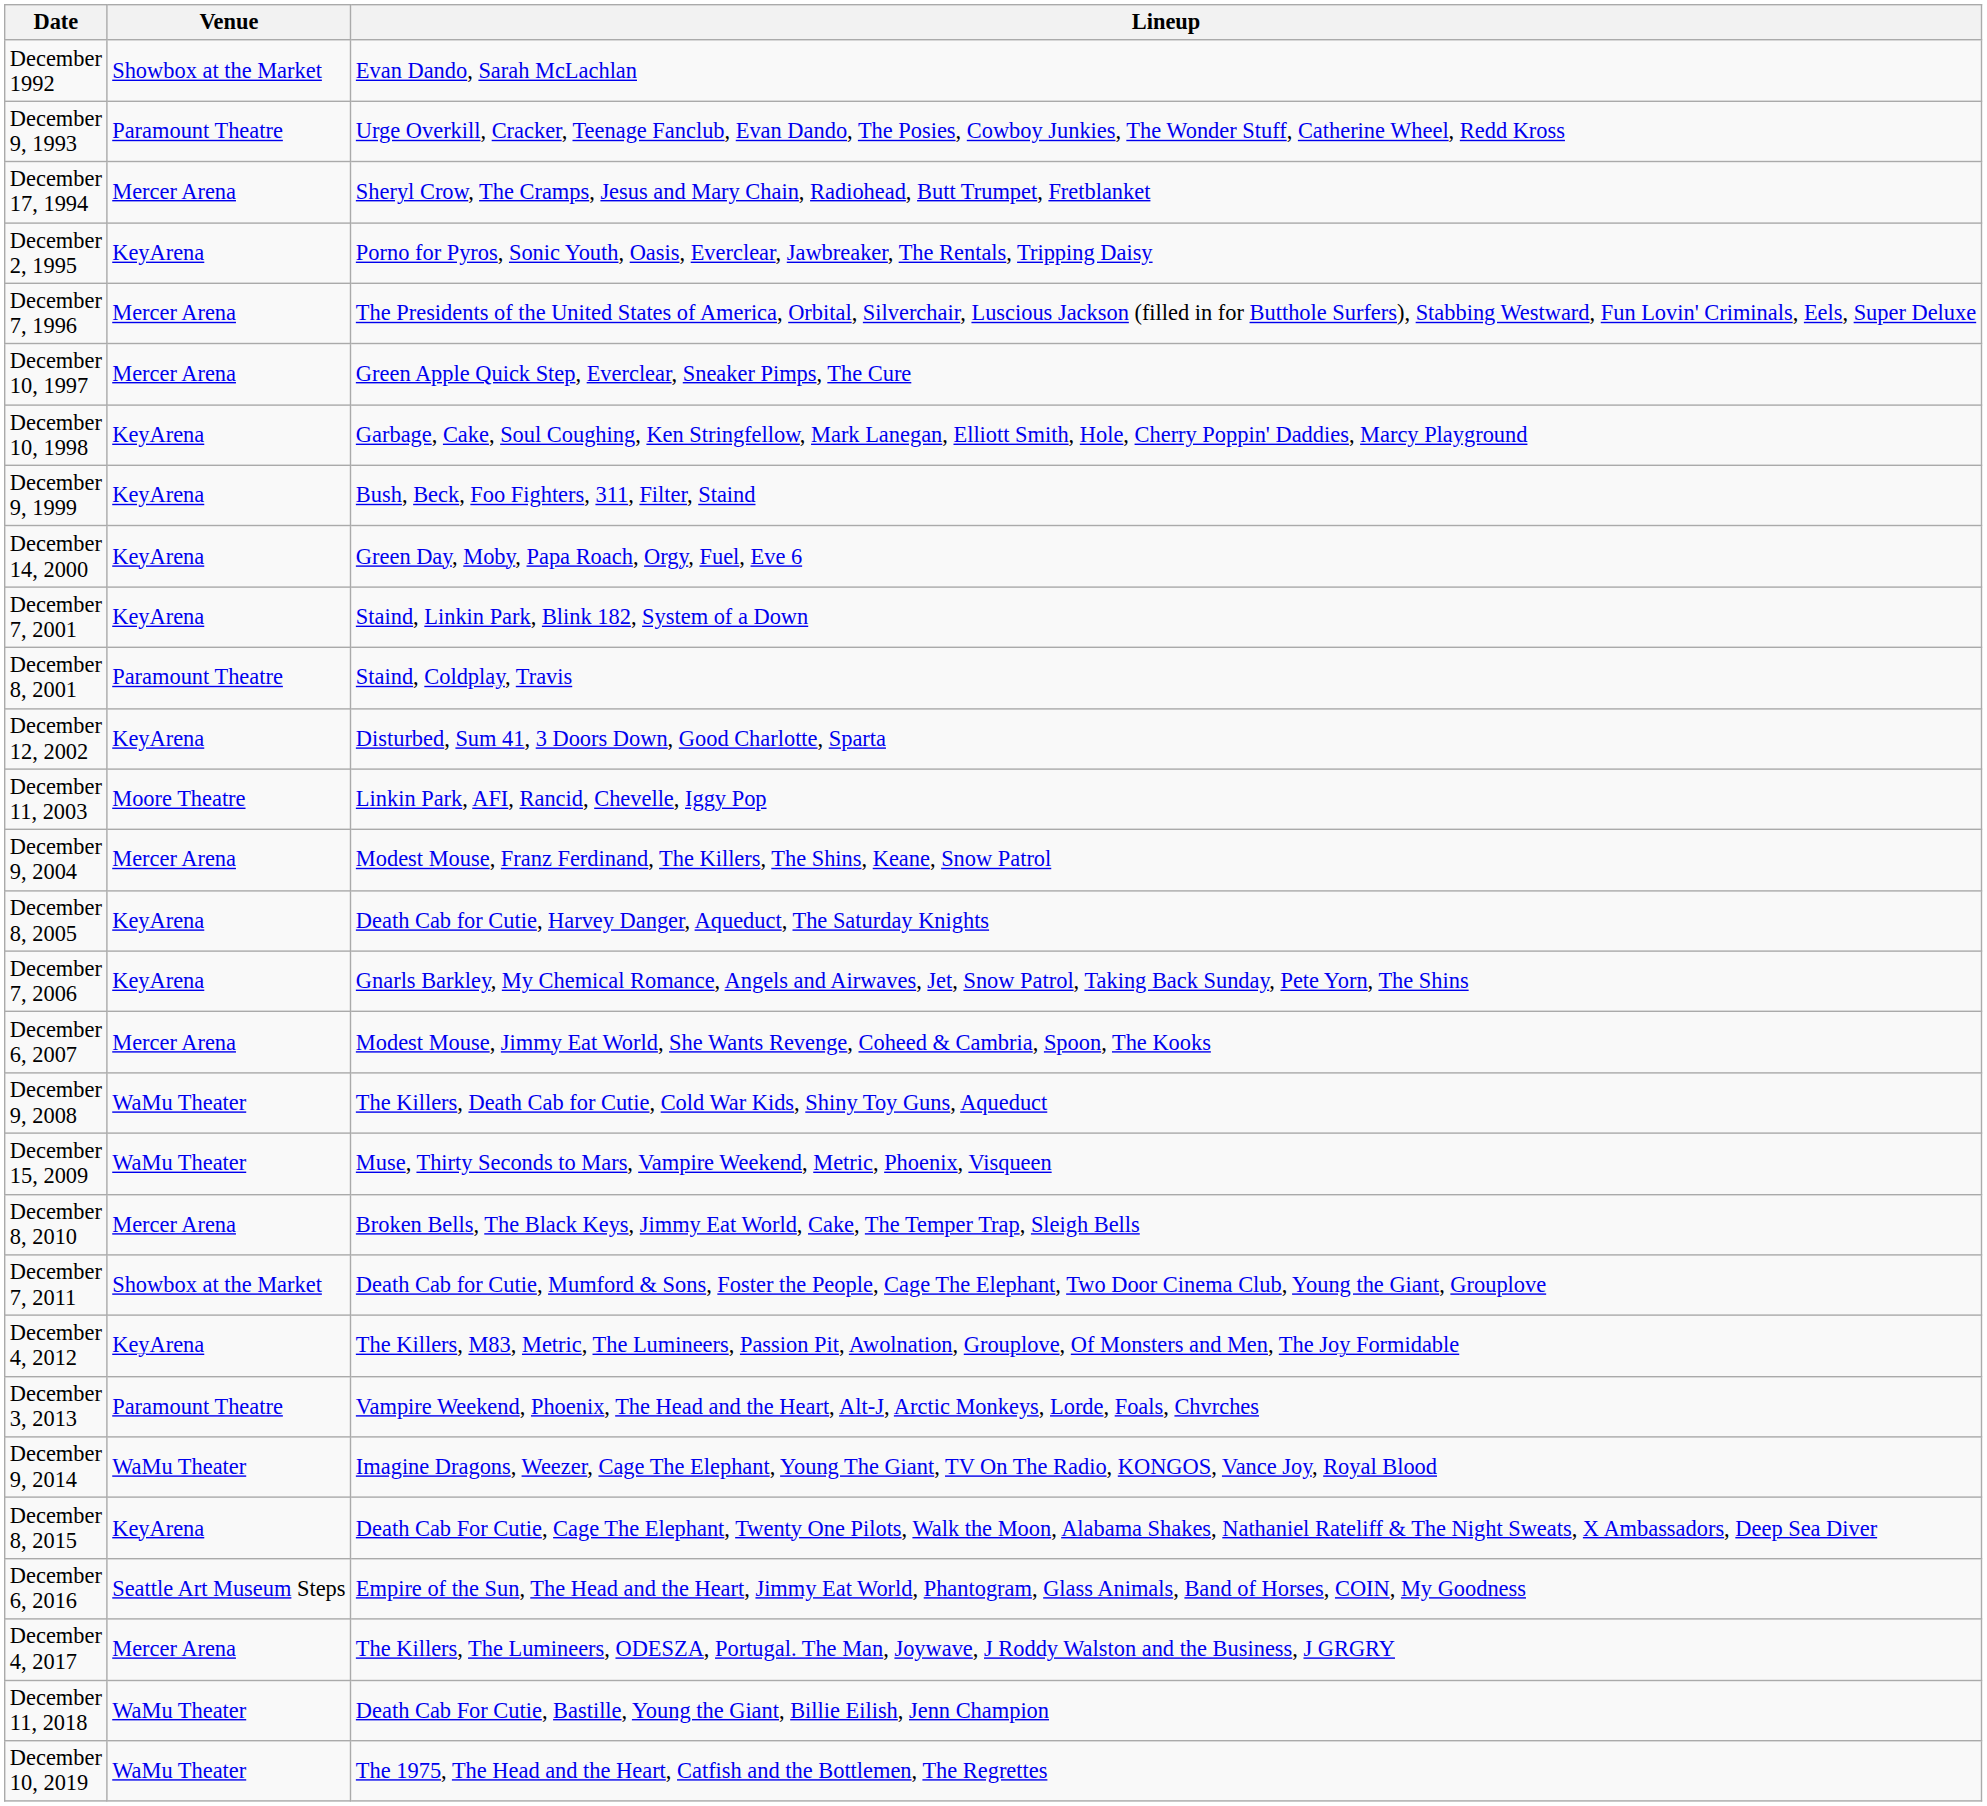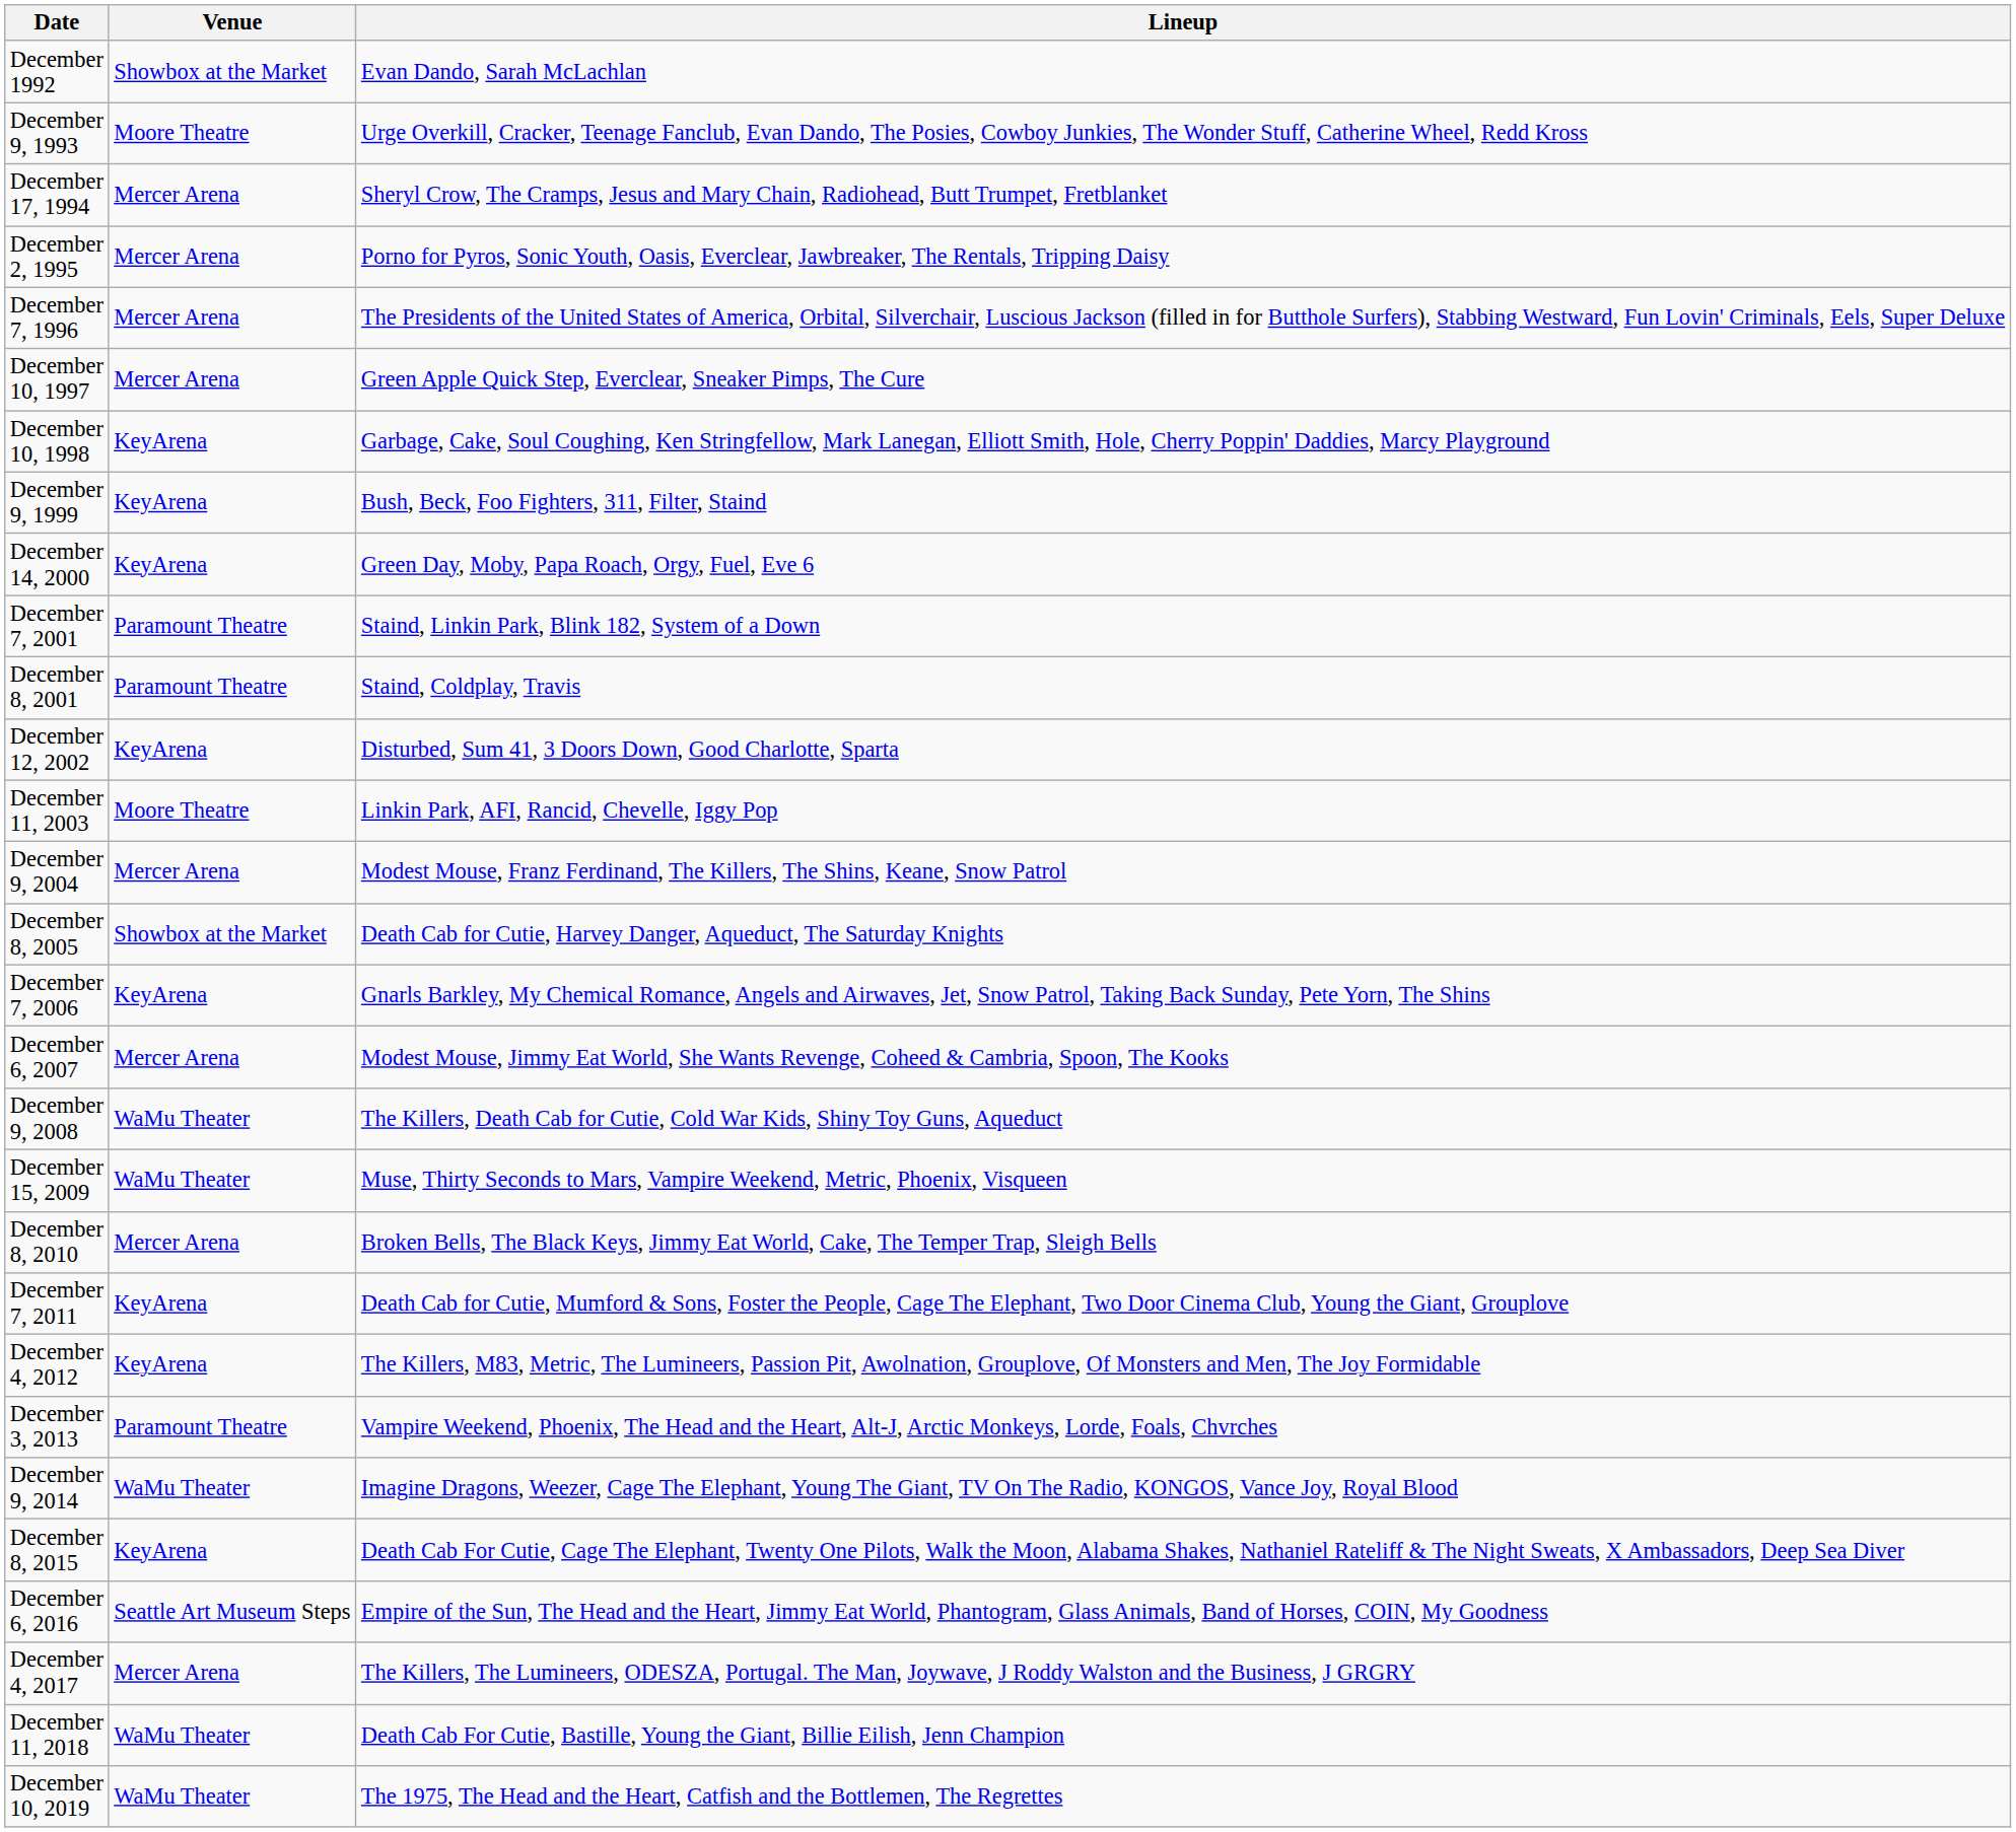December 9, 1993 | Venue: Paramount Theatre -> Moore Theatre
December 2, 1995 | Venue: KeyArena -> Mercer Arena
December 7, 2001 | Venue: KeyArena -> Paramount Theatre
December 8, 2005 | Venue: KeyArena -> Showbox at the Market
December 7, 2011 | Venue: Showbox at the Market -> KeyArena
